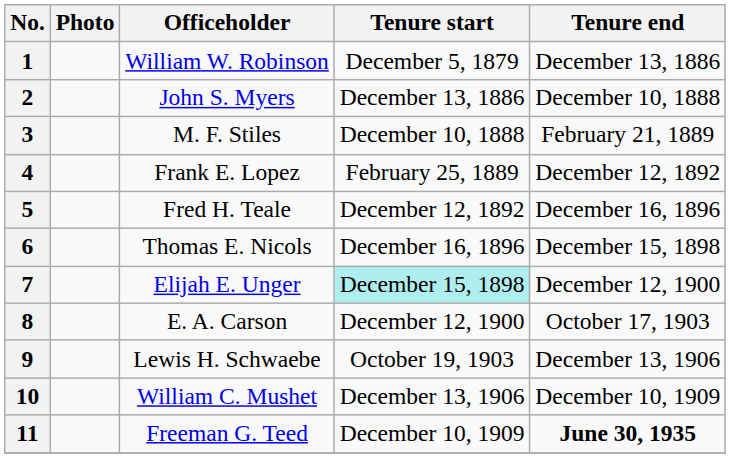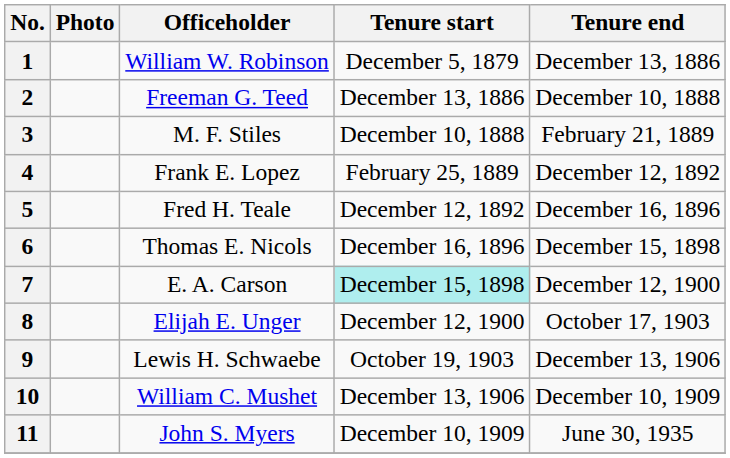2 | Officeholder: John S. Myers -> Freeman G. Teed
7 | Officeholder: Elijah E. Unger -> E. A. Carson
8 | Officeholder: E. A. Carson -> Elijah E. Unger
11 | Officeholder: Freeman G. Teed -> John S. Myers
11 | Tenure end: bold -> normal
